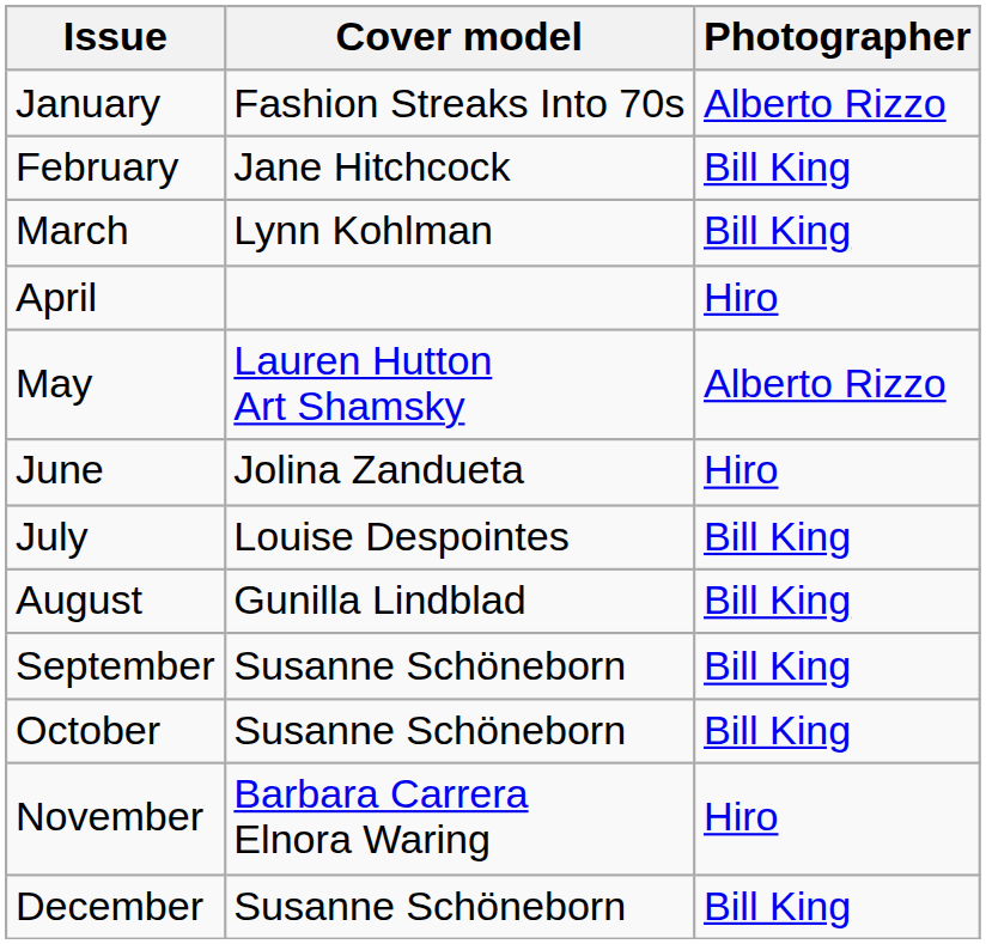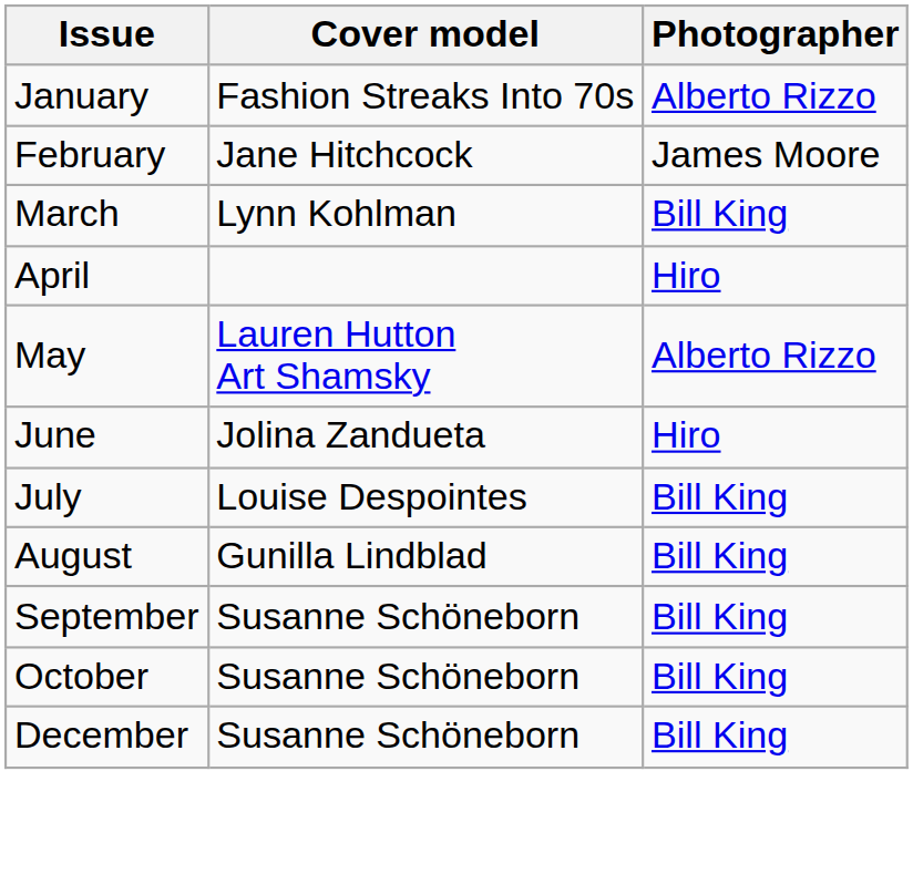February | Photographer: Bill King -> James Moore
- row: November | Barbara Carrera Elnora Waring | Hiro
